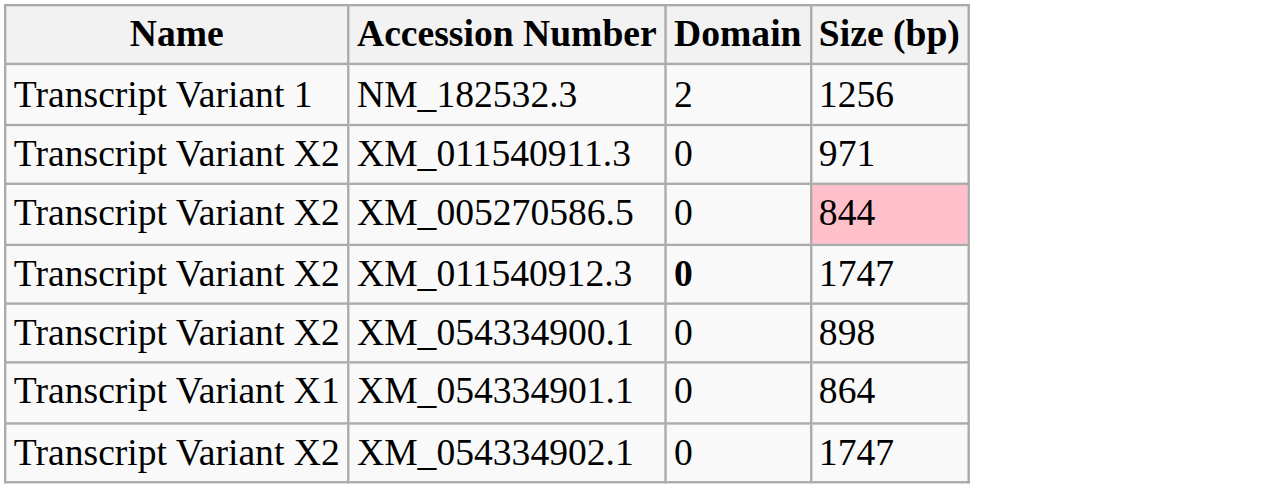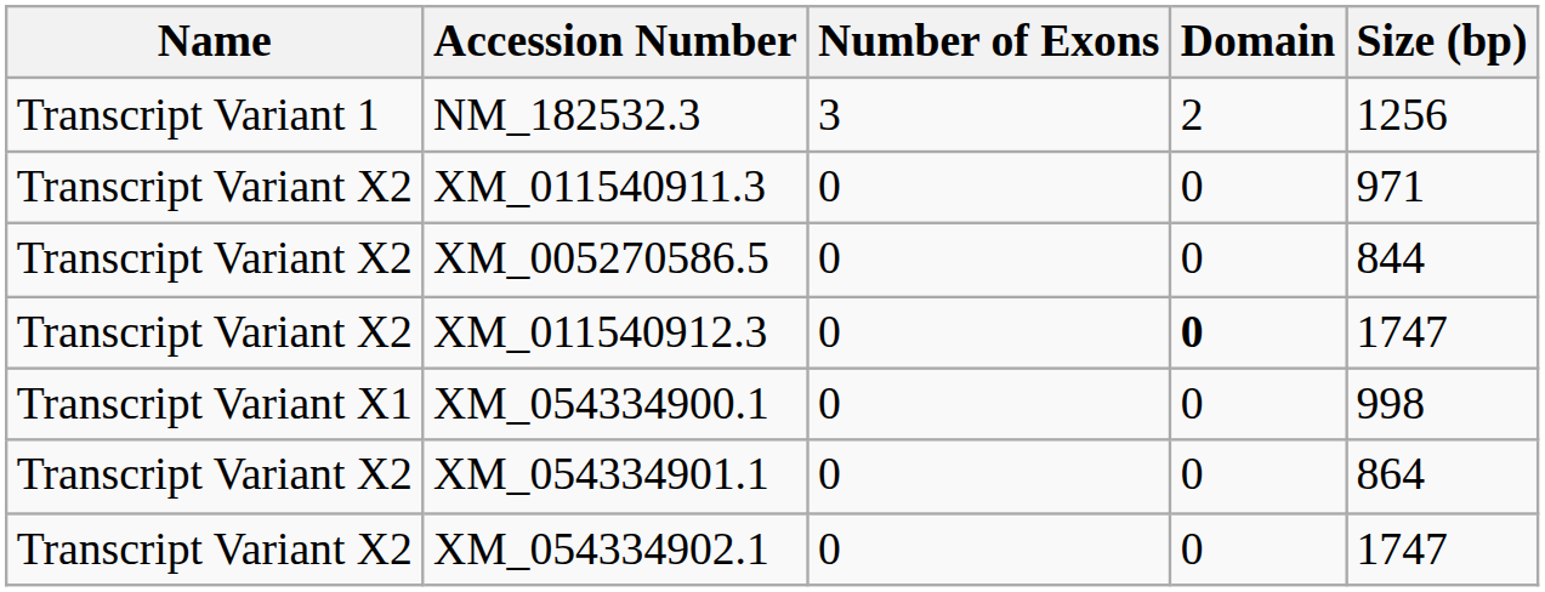+ column: Number of Exons | 3 | 0 | 0 | 0 | 0 | 0 | 0
XM_005270586.5 | Size (bp): pink background -> no background
XM_054334900.1 | Name: Transcript Variant X2 -> Transcript Variant X1
XM_054334900.1 | Size (bp): 898 -> 998
XM_054334901.1 | Name: Transcript Variant X1 -> Transcript Variant X2
